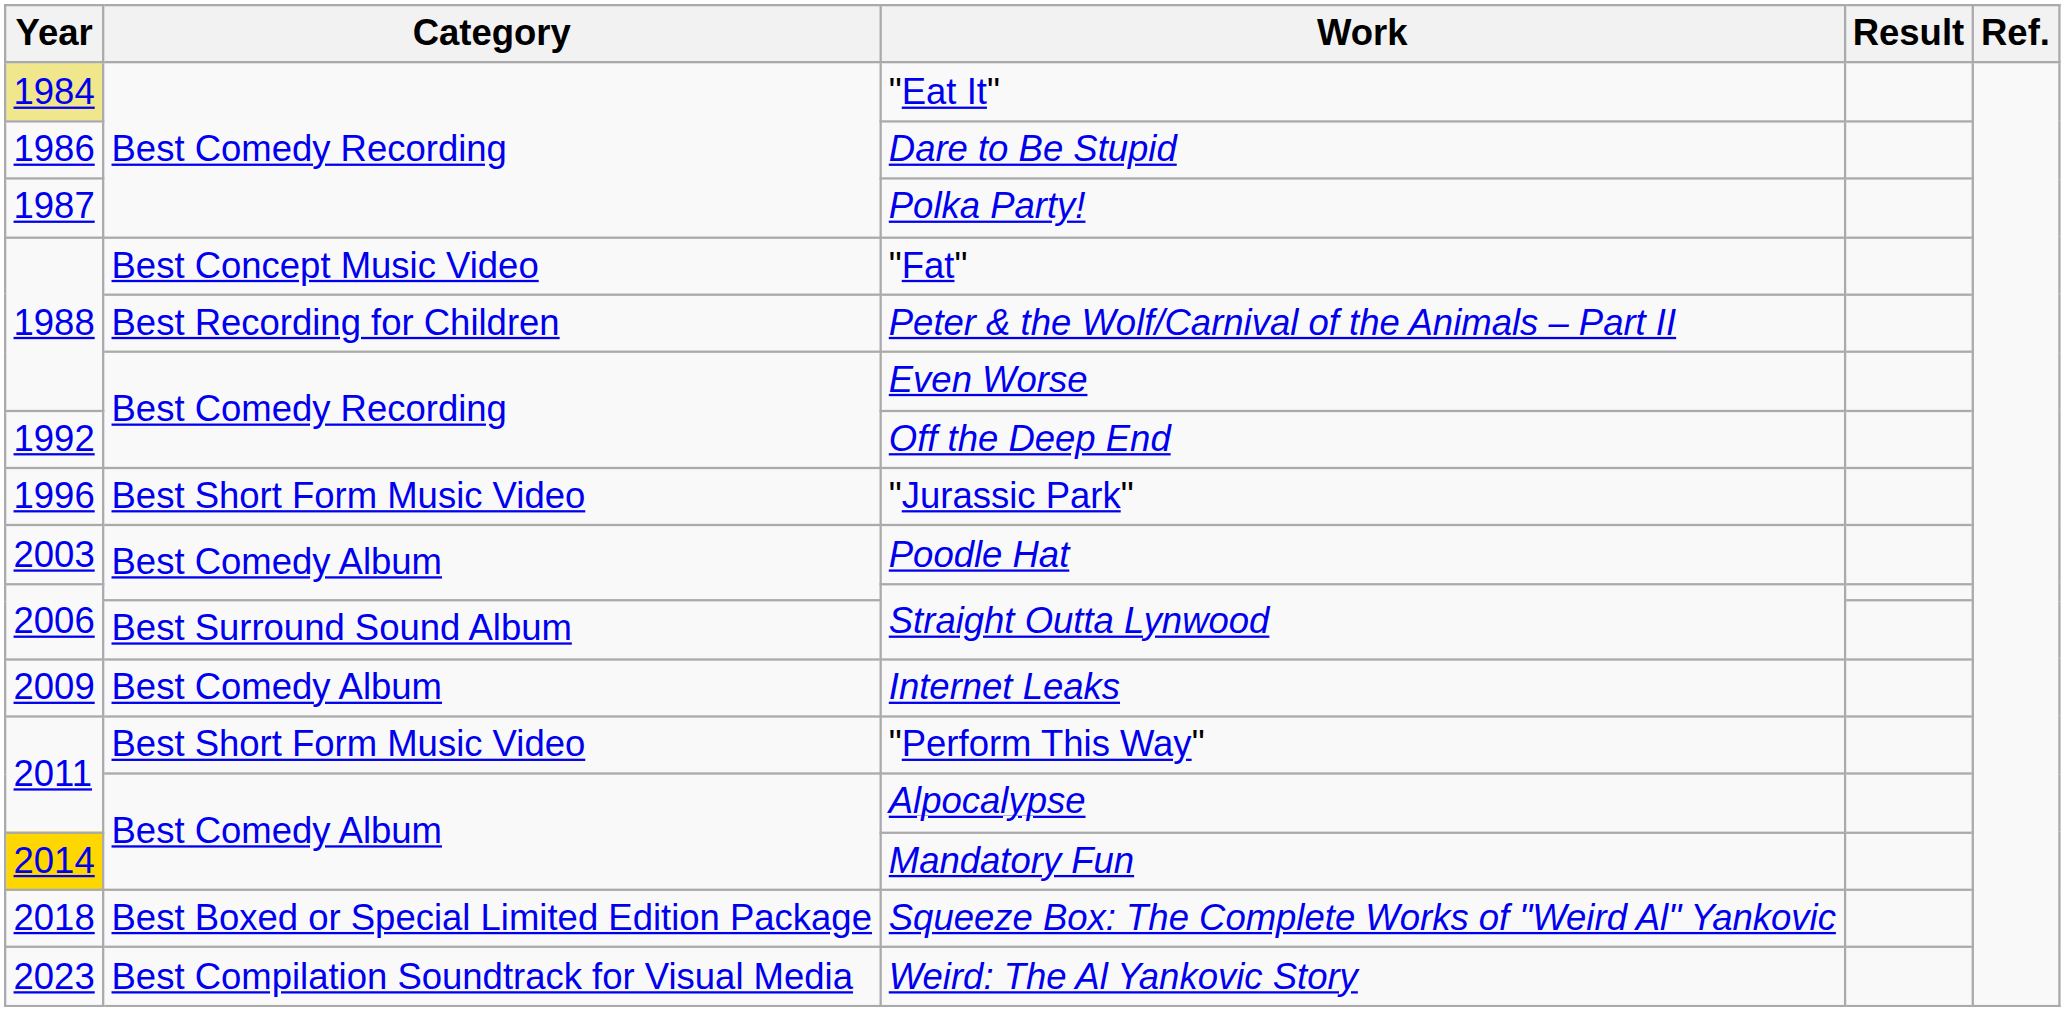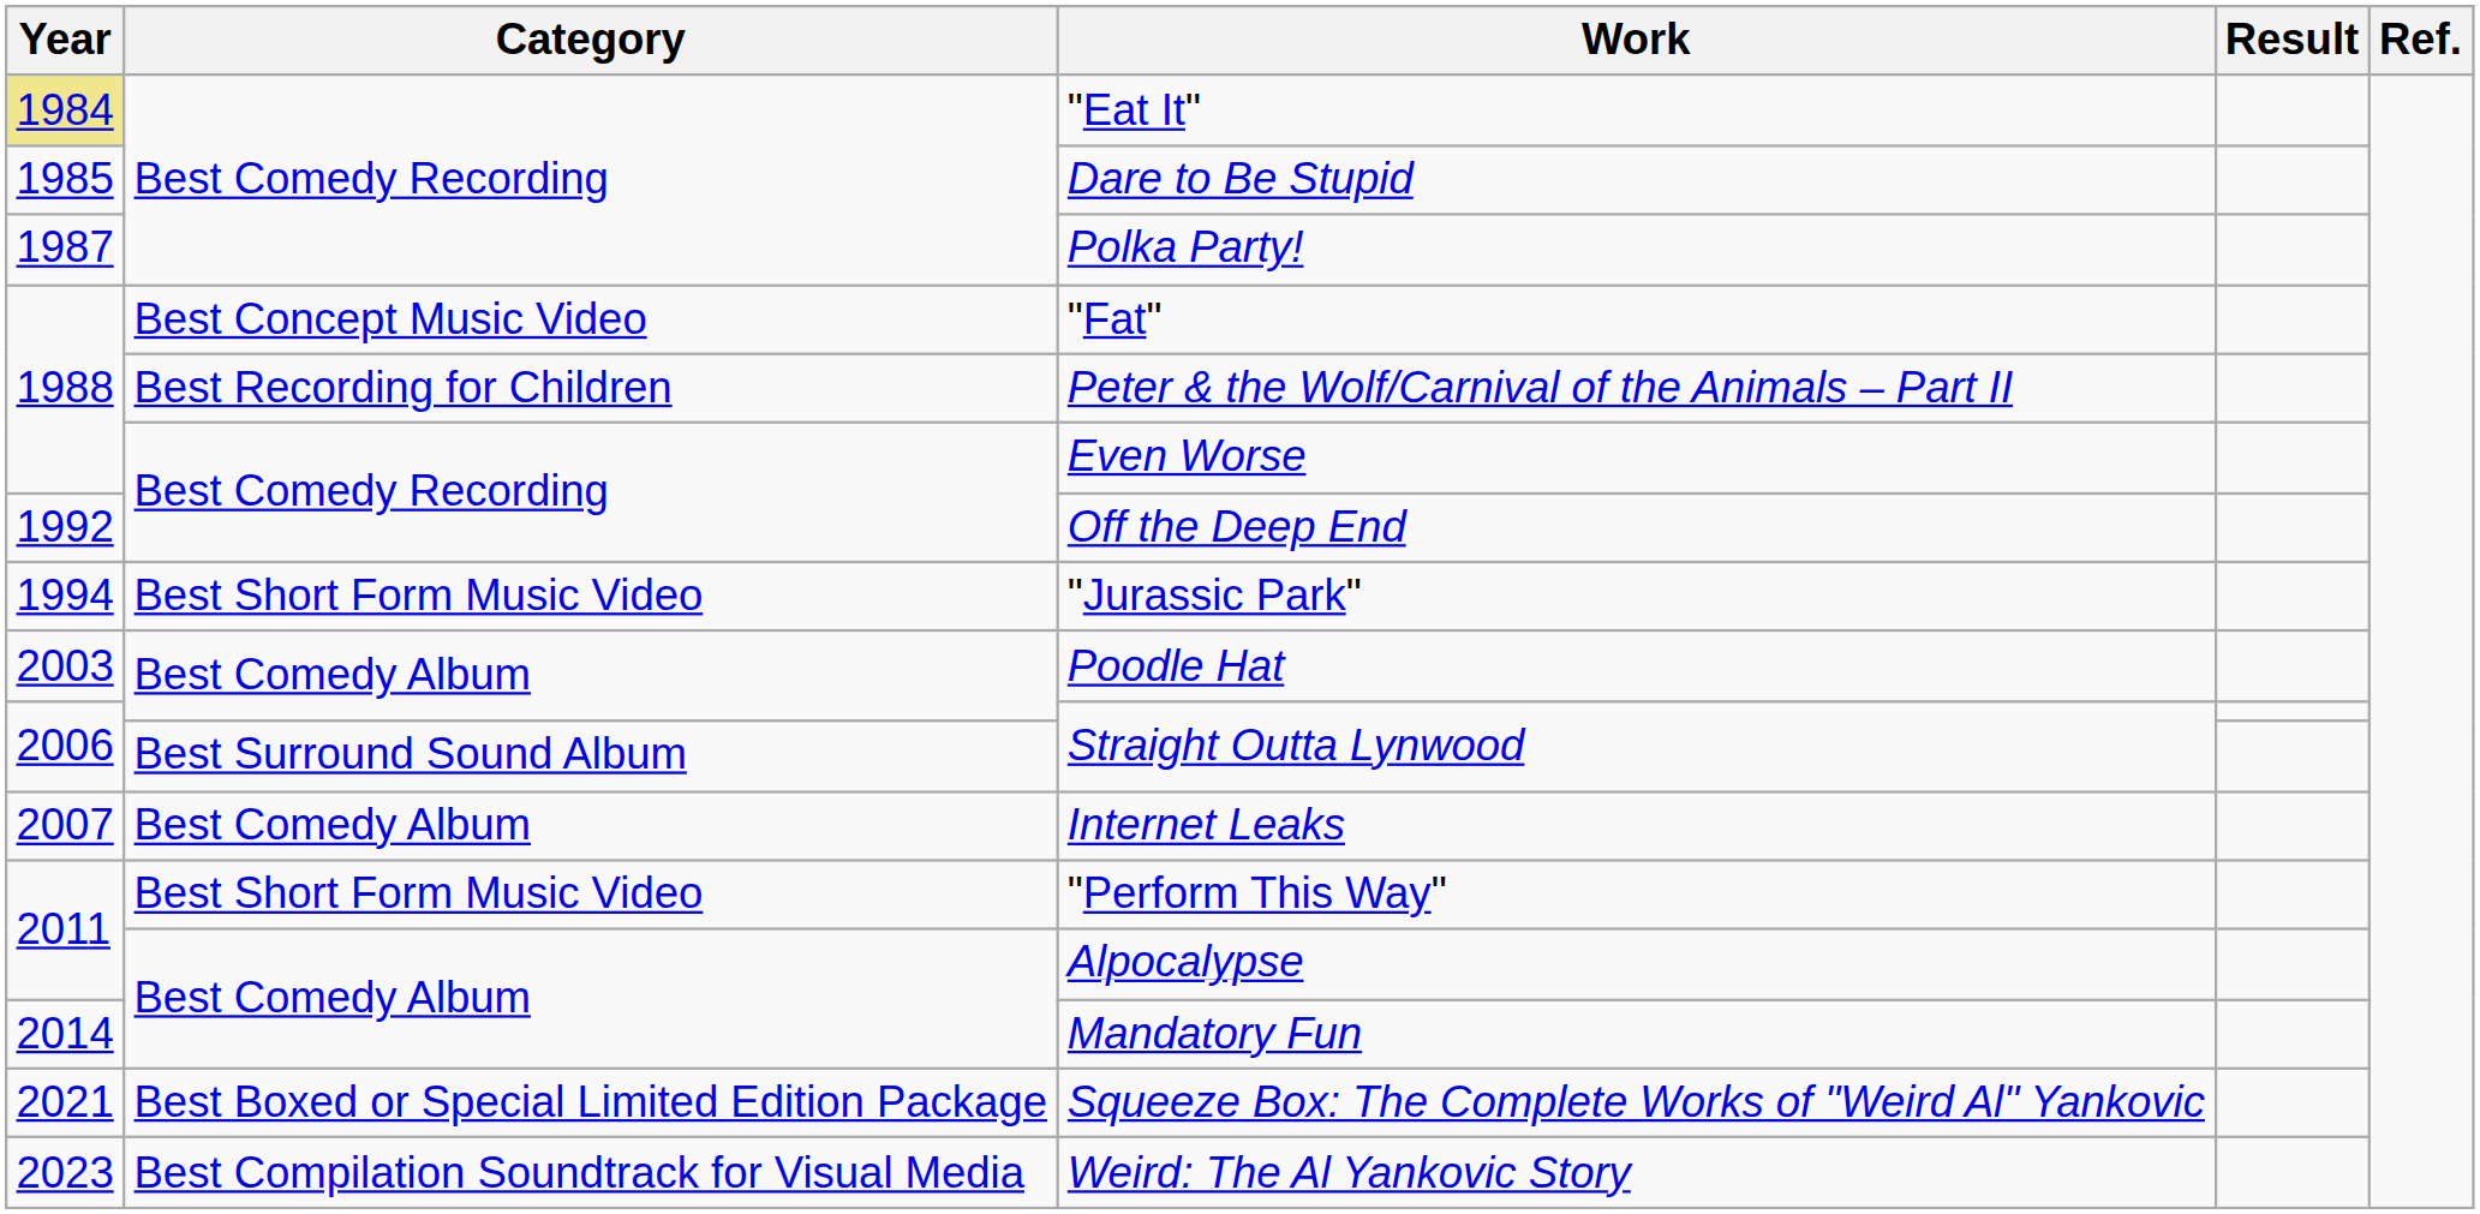Dare to Be Stupid | Year: 1986 -> 1985
"Jurassic Park" | Year: 1996 -> 1994
Internet Leaks | Year: 2009 -> 2007
Mandatory Fun | Year: gold background -> no background
Squeeze Box: The Complete Works of "Weird Al" Yankovic | Year: 2018 -> 2021
